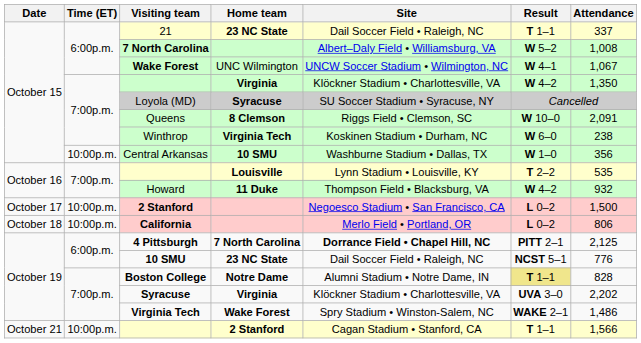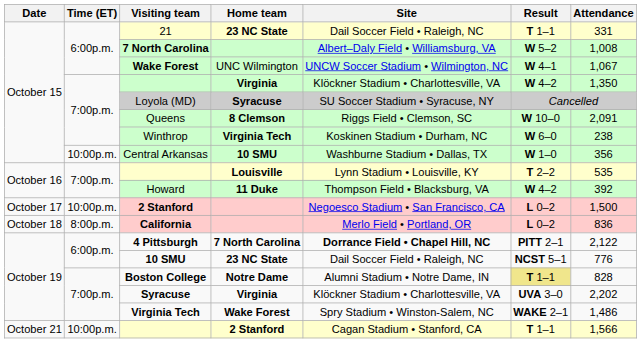21 | Attendance: 337 -> 331
Howard | Attendance: 932 -> 392
California | Time (ET): 10:00p.m. -> 8:00p.m.
California | Attendance: 806 -> 836
4 Pittsburgh | Attendance: 2,125 -> 2,122
